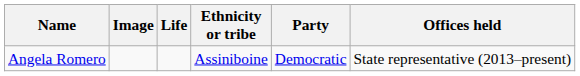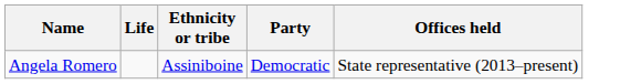- column: Image
